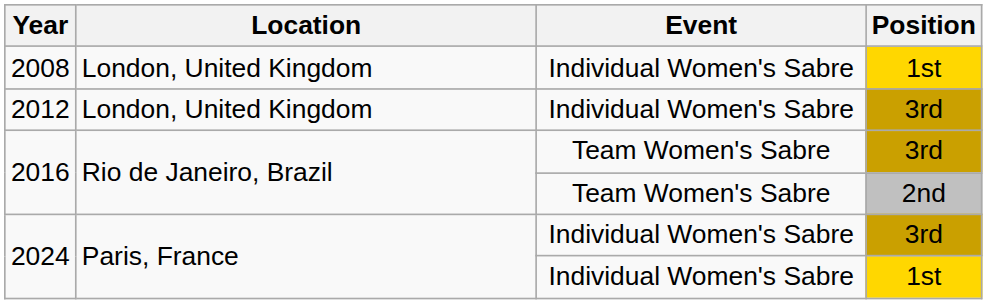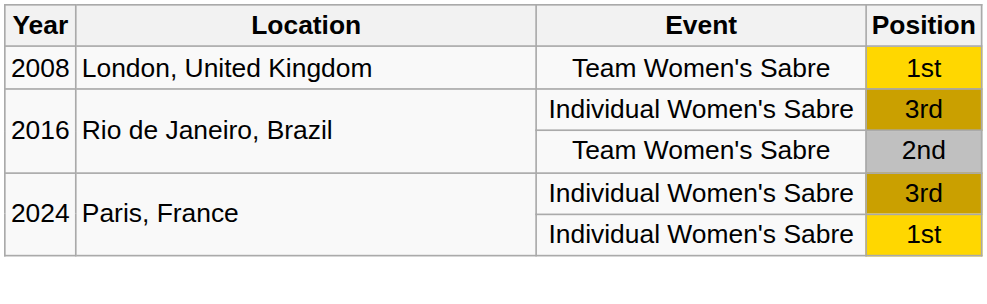2008 | Event: Individual Women's Sabre -> Team Women's Sabre
- row: 2012 | London, United Kingdom | Individual Women's Sabre | 3rd
2016 / 3rd | Event: Team Women's Sabre -> Individual Women's Sabre
